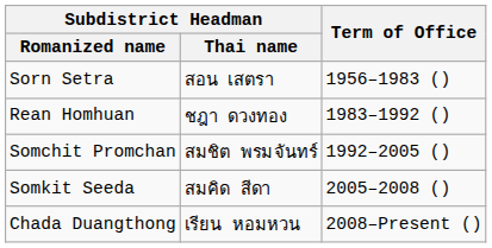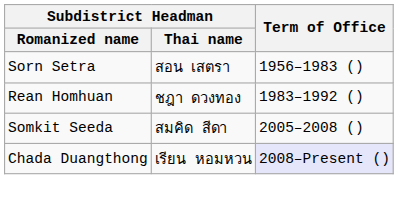- row: Somchit Promchan | สมชิต พรมจันทร์ | 1992–2005 ()
Chada Duangthong | Term of Office: no background -> lavender background
